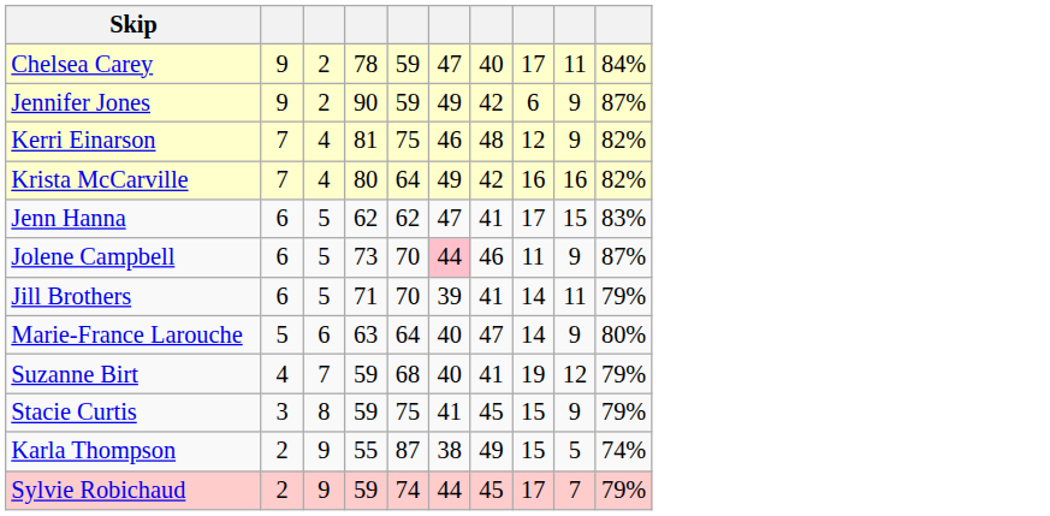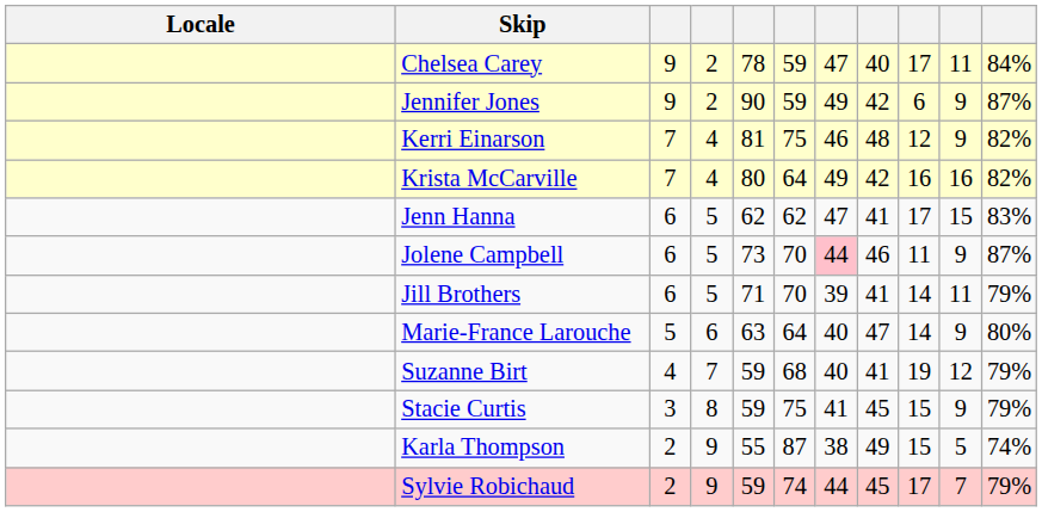+ column: Locale
